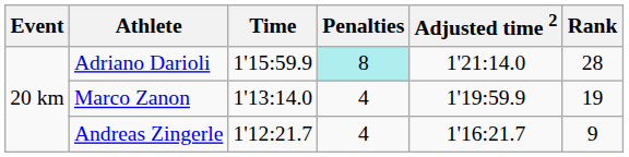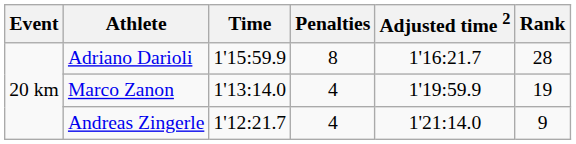Adriano Darioli | Penalties: paleturquoise background -> no background
Adriano Darioli | Adjusted time 2: 1'21:14.0 -> 1'16:21.7
Andreas Zingerle | Adjusted time 2: 1'16:21.7 -> 1'21:14.0
